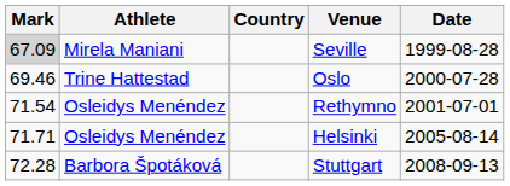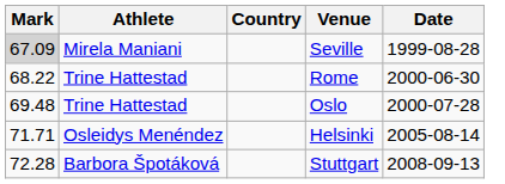+ row: 68.22 | Trine Hattestad | Rome | 2000-06-30
Oslo | Mark: 69.46 -> 69.48
- row: 71.54 | Osleidys Menéndez | Rethymno | 2001-07-01
